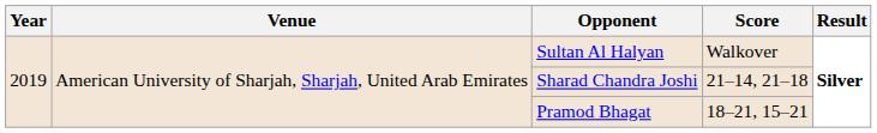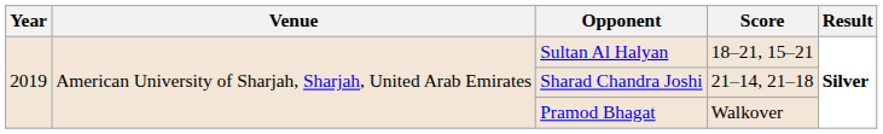Sultan Al Halyan | Score: Walkover -> 18–21, 15–21
Pramod Bhagat | Score: 18–21, 15–21 -> Walkover
